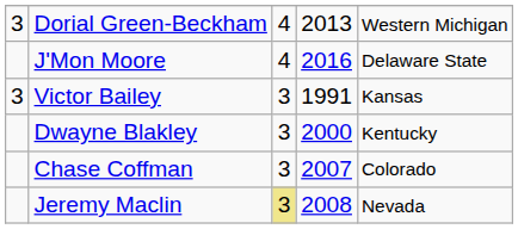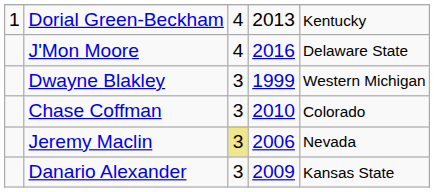Dorial Green-Beckham | column 1: 3 -> 1
Dorial Green-Beckham | column 5: Western Michigan -> Kentucky
- row: 3 | Victor Bailey | 3 | 1991 | Kansas
Dwayne Blakley | column 4: 2000 -> 1999
Dwayne Blakley | column 5: Kentucky -> Western Michigan
Chase Coffman | column 4: 2007 -> 2010
Jeremy Maclin | column 4: 2008 -> 2006
+ row: Danario Alexander | 3 | 2009 | Kansas State
